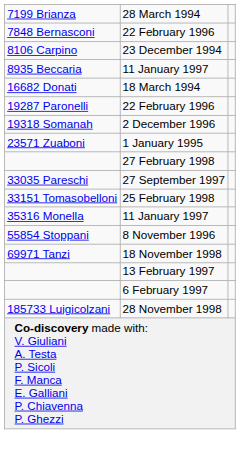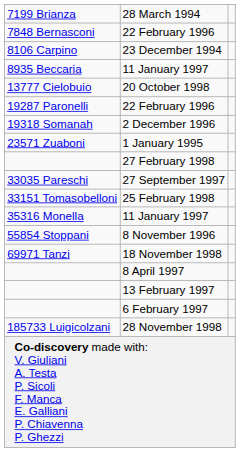+ row: 13777 Cielobuio | 20 October 1998
- row: 16682 Donati | 18 March 1994
+ row: 8 April 1997
